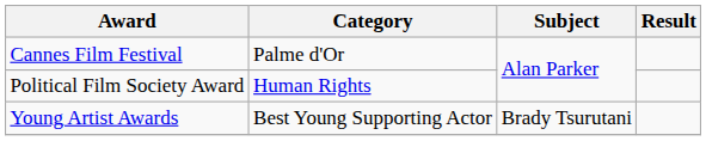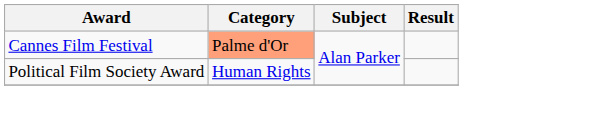Cannes Film Festival | Category: no background -> lightsalmon background
- row: Young Artist Awards | Best Young Supporting Actor | Brady Tsurutani
